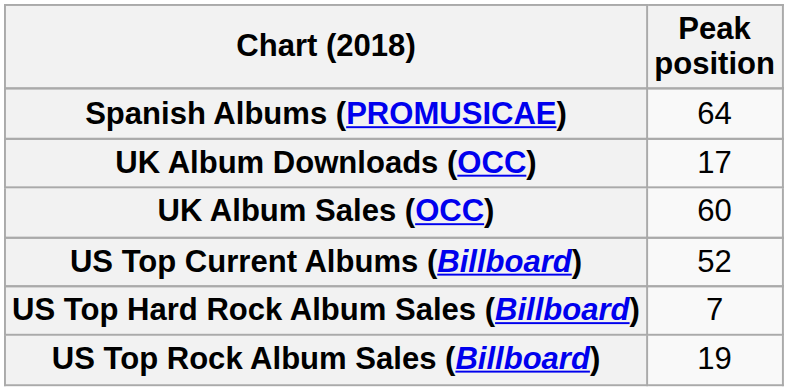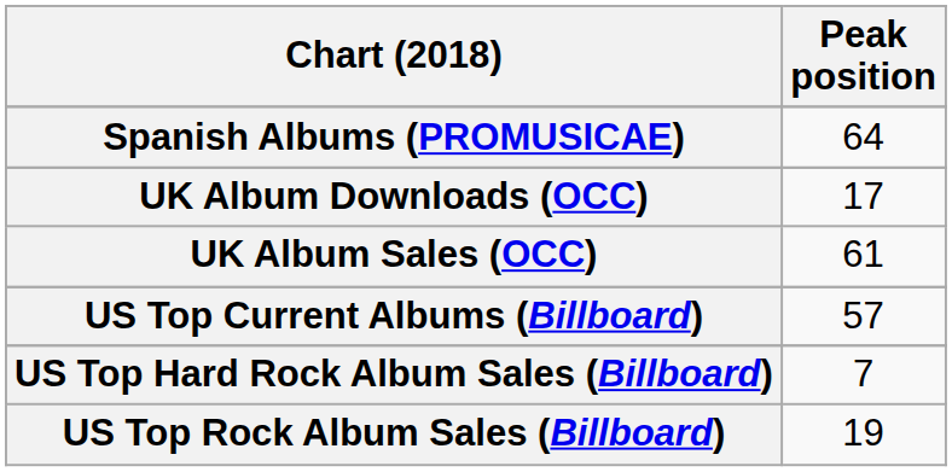UK Album Sales (OCC) | Peak position: 60 -> 61
US Top Current Albums (Billboard) | Peak position: 52 -> 57
